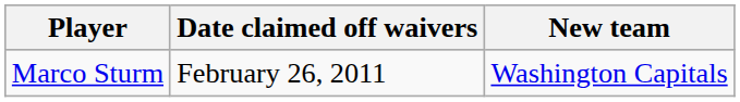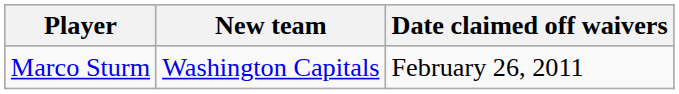columns swapped: New team <-> Date claimed off waivers
